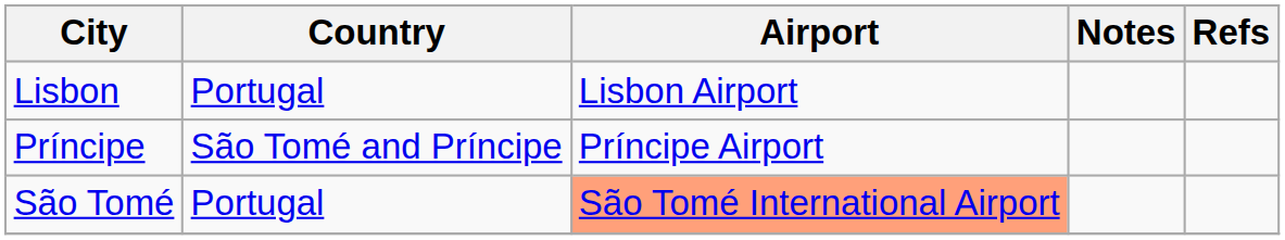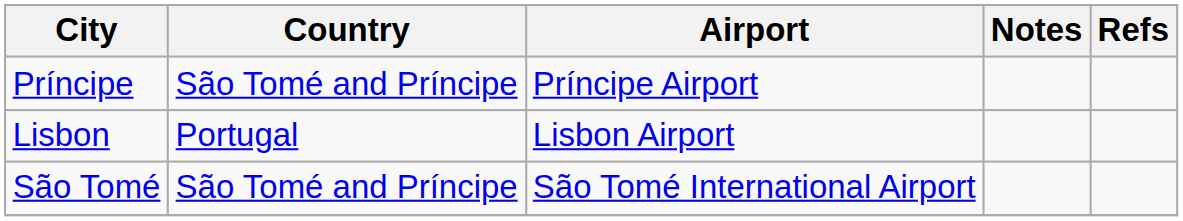rows swapped: Lisbon <-> Príncipe
São Tomé | Country: Portugal -> São Tomé and Príncipe
São Tomé | Airport: lightsalmon background -> no background
